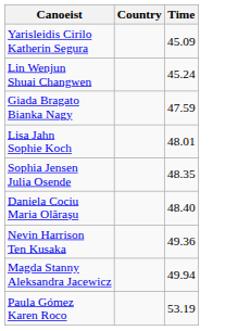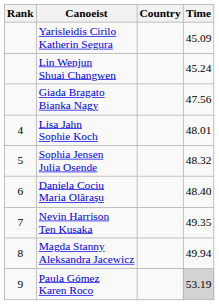+ column: Rank | 4 | 5 | 6 | 7 | 8 | 9
Giada Bragato Bianka Nagy | Time: 47.59 -> 47.56
Sophia Jensen Julia Osende | Time: 48.35 -> 48.32
Nevin Harrison Ten Kusaka | Time: 49.36 -> 49.35
Paula Gómez Karen Roco | Time: no background -> lightgrey background
